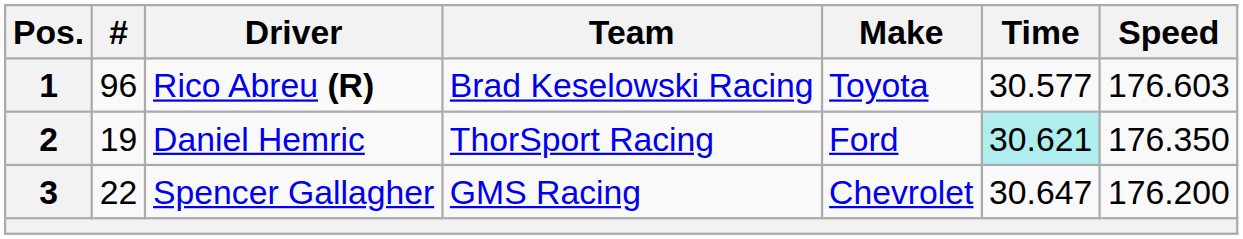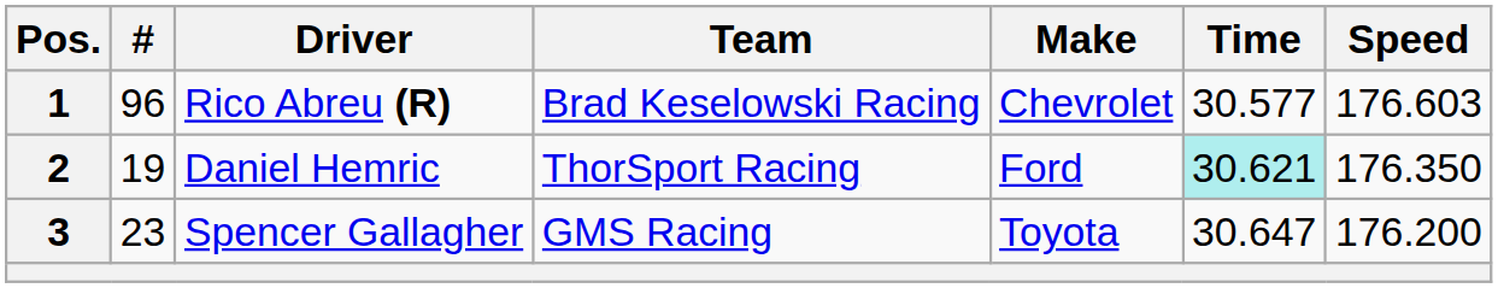1 | Make: Toyota -> Chevrolet
3 | #: 22 -> 23
3 | Make: Chevrolet -> Toyota
